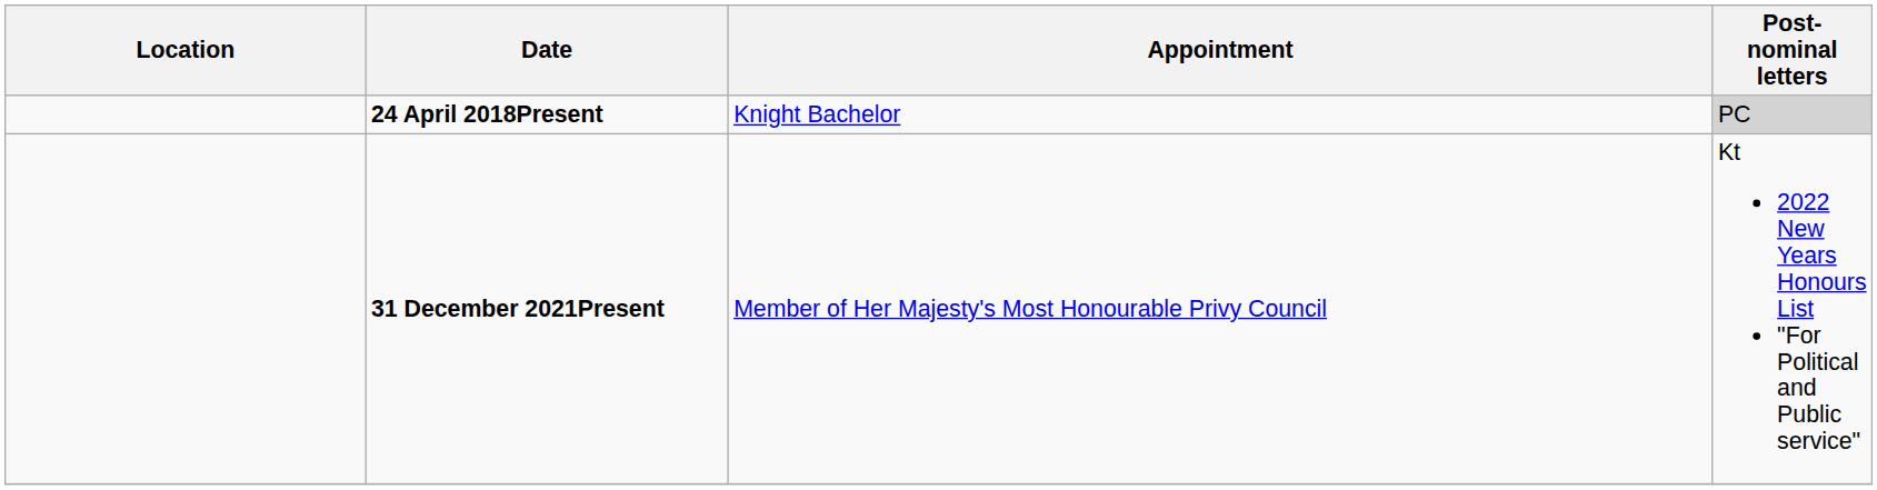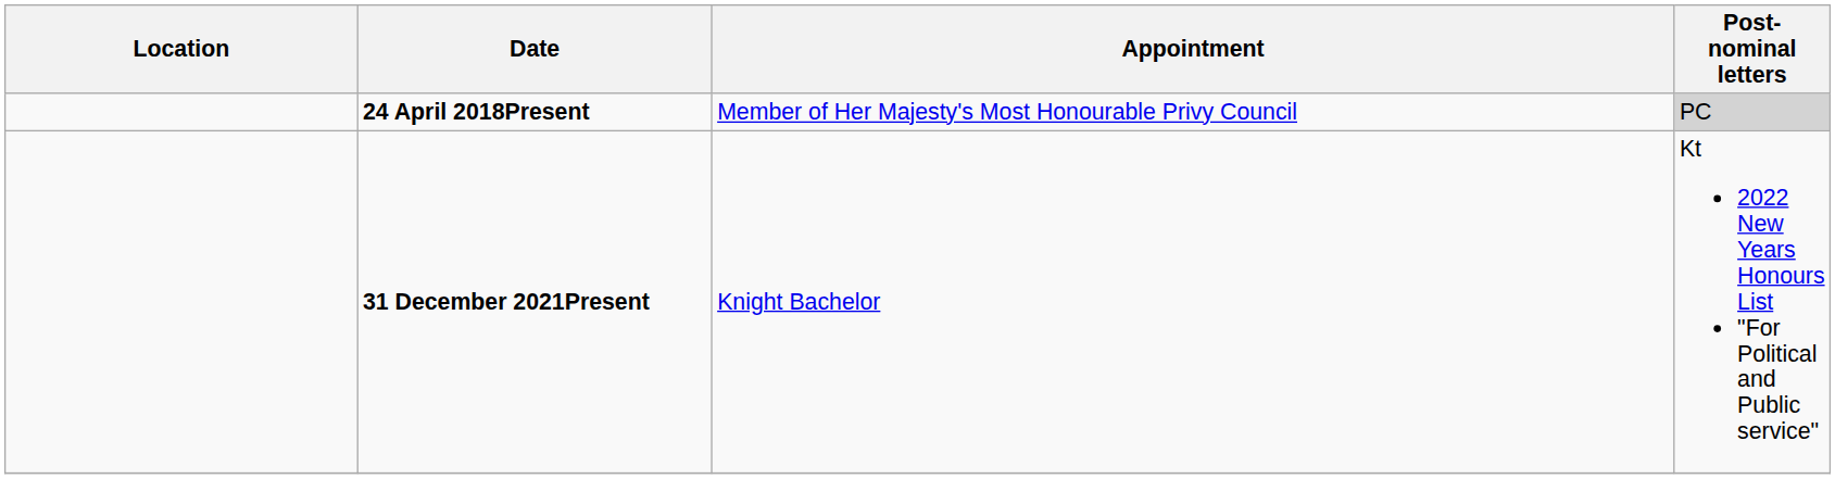24 April 2018Present | Appointment: Knight Bachelor -> Member of Her Majesty's Most Honourable Privy Council
31 December 2021Present | Appointment: Member of Her Majesty's Most Honourable Privy Council -> Knight Bachelor
